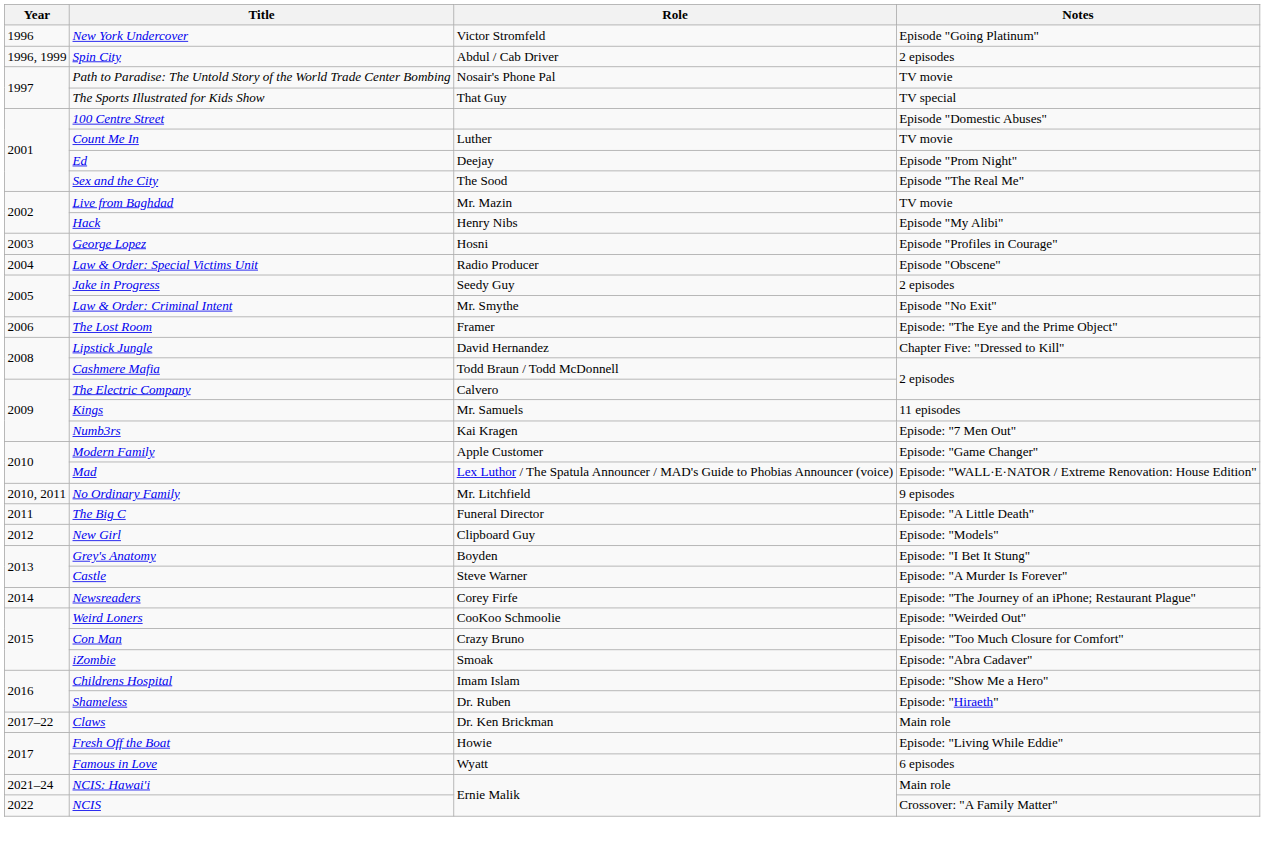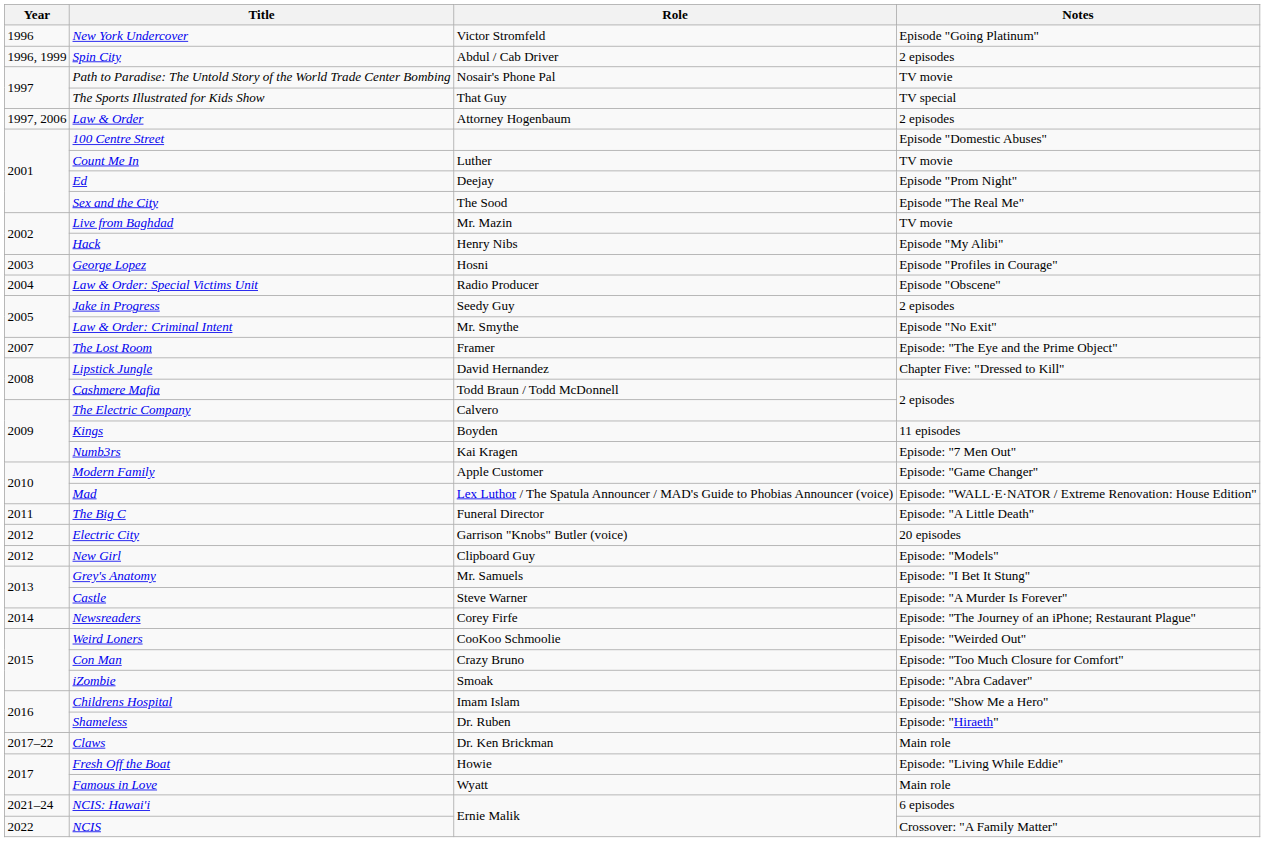+ row: 1997, 2006 | Law & Order | Attorney Hogenbaum | 2 episodes
The Lost Room | Year: 2006 -> 2007
Kings | Role: Mr. Samuels -> Boyden
- row: 2010, 2011 | No Ordinary Family | Mr. Litchfield | 9 episodes
+ row: 2012 | Electric City | Garrison "Knobs" Butler (voice) | 20 episodes
Grey's Anatomy | Role: Boyden -> Mr. Samuels
Famous in Love | Notes: 6 episodes -> Main role
NCIS: Hawai'i | Notes: Main role -> 6 episodes
